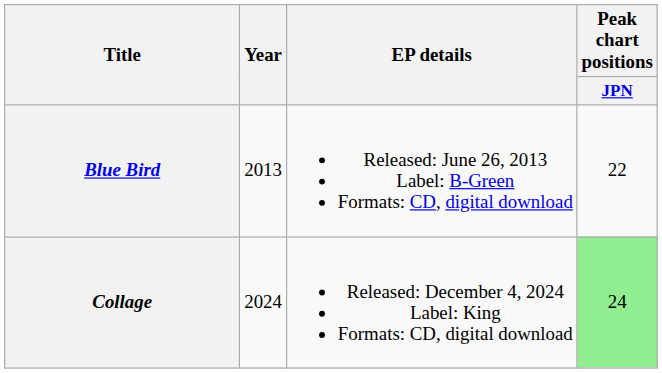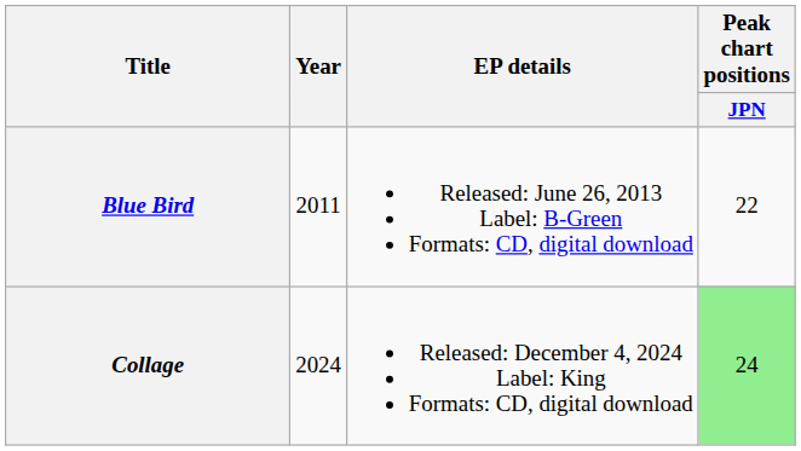Blue Bird | Year: 2013 -> 2011
